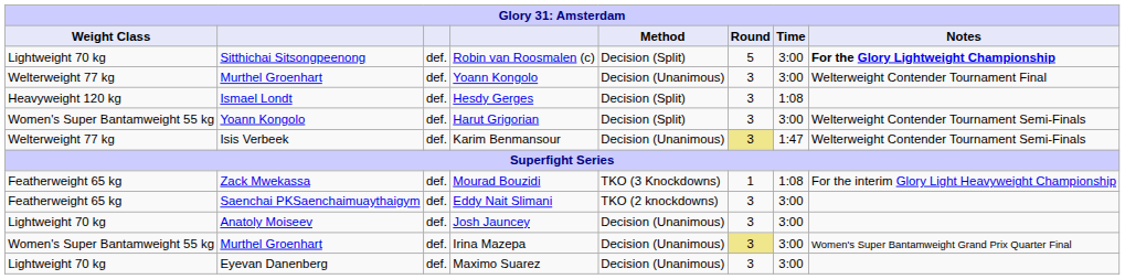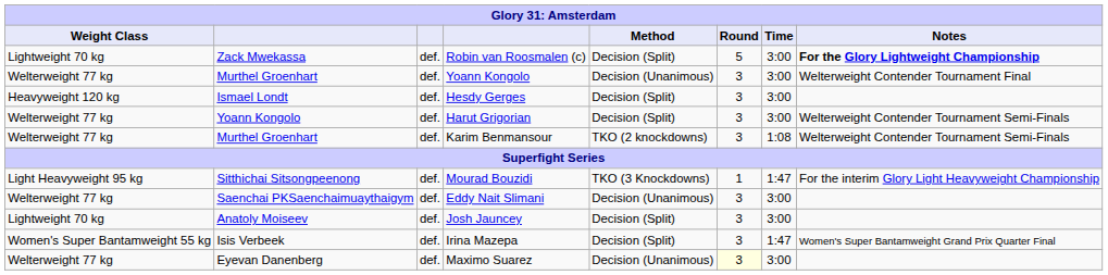Robin van Roosmalen (c) | column 2: Sitthichai Sitsongpeenong -> Zack Mwekassa
Hesdy Gerges | Time: 1:08 -> 3:00
Harut Grigorian | Weight Class: Women's Super Bantamweight 55 kg -> Welterweight 77 kg
Karim Benmansour | column 2: Isis Verbeek -> Murthel Groenhart
Karim Benmansour | Method: Decision (Unanimous) -> TKO (2 knockdowns)
Karim Benmansour | Round: khaki background -> no background
Karim Benmansour | Time: 1:47 -> 1:08
Mourad Bouzidi | Weight Class: Featherweight 65 kg -> Light Heavyweight 95 kg
Mourad Bouzidi | column 2: Zack Mwekassa -> Sitthichai Sitsongpeenong
Mourad Bouzidi | Time: 1:08 -> 1:47
Eddy Nait Slimani | Weight Class: Featherweight 65 kg -> Welterweight 77 kg
Eddy Nait Slimani | Method: TKO (2 knockdowns) -> Decision (Unanimous)
Josh Jauncey | Method: Decision (Unanimous) -> Decision (Split)
Irina Mazepa | column 2: Murthel Groenhart -> Isis Verbeek
Irina Mazepa | Method: Decision (Unanimous) -> Decision (Split)
Irina Mazepa | Round: khaki background -> no background
Irina Mazepa | Time: 3:00 -> 1:47
Maximo Suarez | Weight Class: Lightweight 70 kg -> Welterweight 77 kg
Maximo Suarez | Round: no background -> lightyellow background
